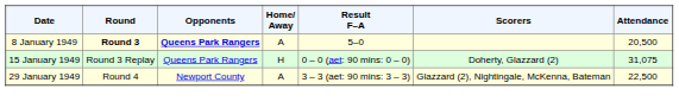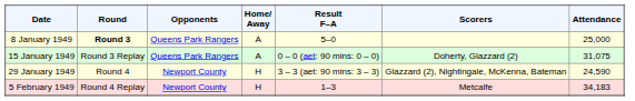8 January 1949 | Opponents: bold -> normal
8 January 1949 | Attendance: 20,500 -> 25,000
15 January 1949 | Home/ Away: H -> A
29 January 1949 | Home/ Away: A -> H
29 January 1949 | Attendance: 22,500 -> 24,590
+ row: 5 February 1949 | Round 4 Replay | Newport County | H | 1–3 | Metcalfe | 34,183
